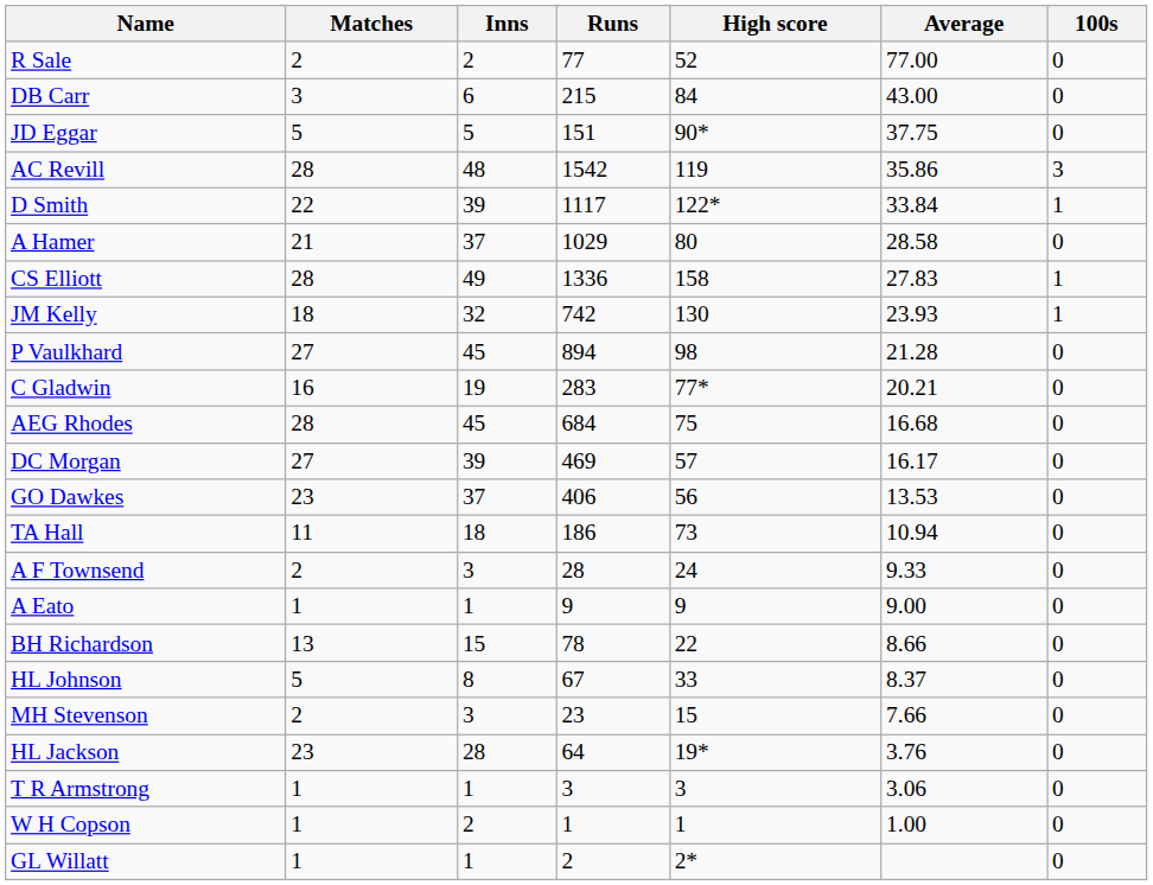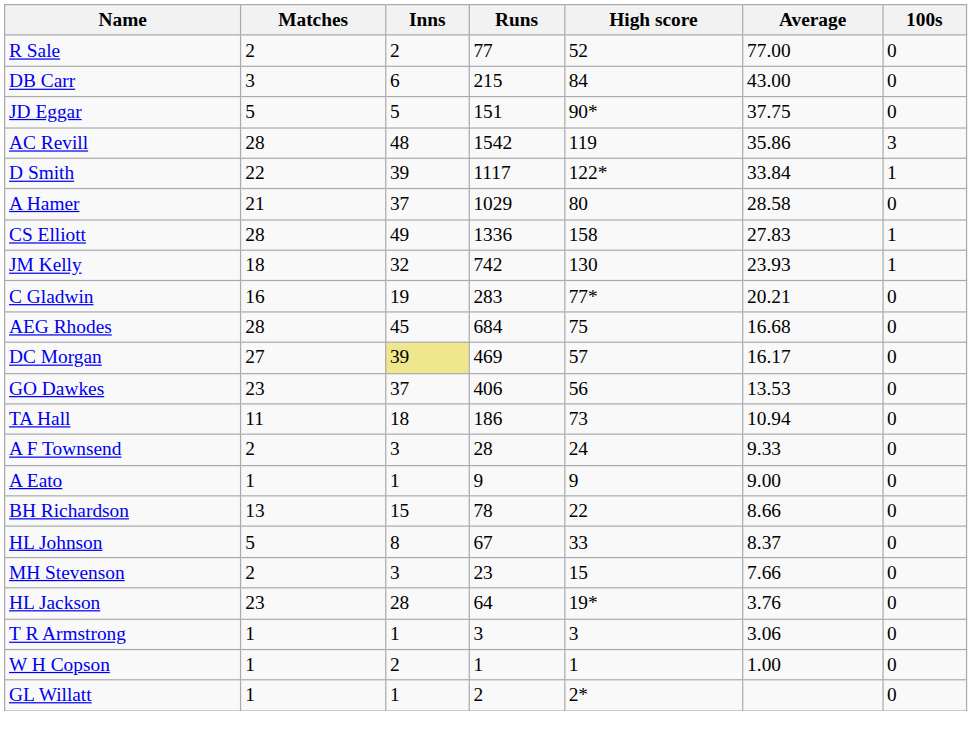- row: P Vaulkhard | 27 | 45 | 894 | 98 | 21.28 | 0
DC Morgan | Inns: no background -> khaki background
